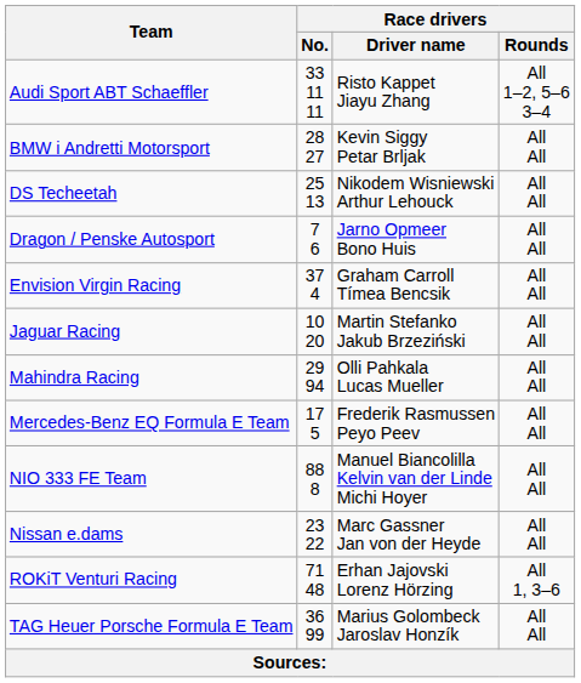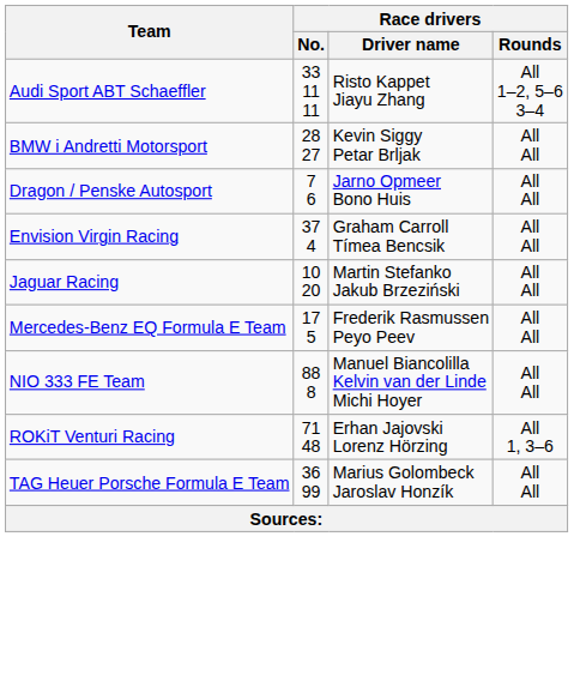- row: DS Techeetah | 25 13 | Nikodem Wisniewski Arthur Lehouck | All All
- row: Mahindra Racing | 29 94 | Olli Pahkala Lucas Mueller | All All
- row: Nissan e.dams | 23 22 | Marc Gassner Jan von der Heyde | All All
